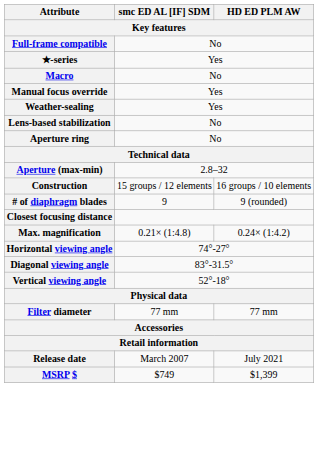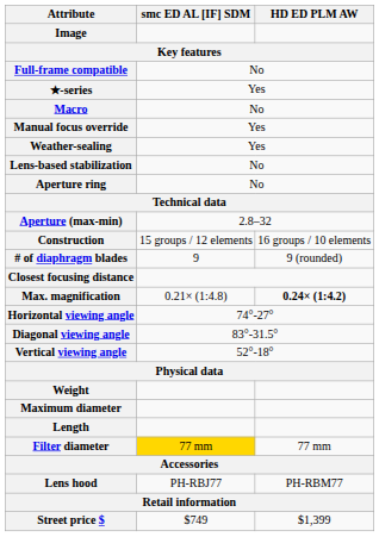+ row: Image
Max. magnification | HD ED PLM AW: normal -> bold
+ row: Weight
+ row: Maximum diameter
+ row: Length
Filter diameter | smc ED AL [IF] SDM: no background -> gold background
+ row: Lens hood | PH-RBJ77 | PH-RBM77
- row: Release date | March 2007 | July 2021
- row: MSRP $ | $749 | $1,399
+ row: Street price $ | $749 | $1,399
